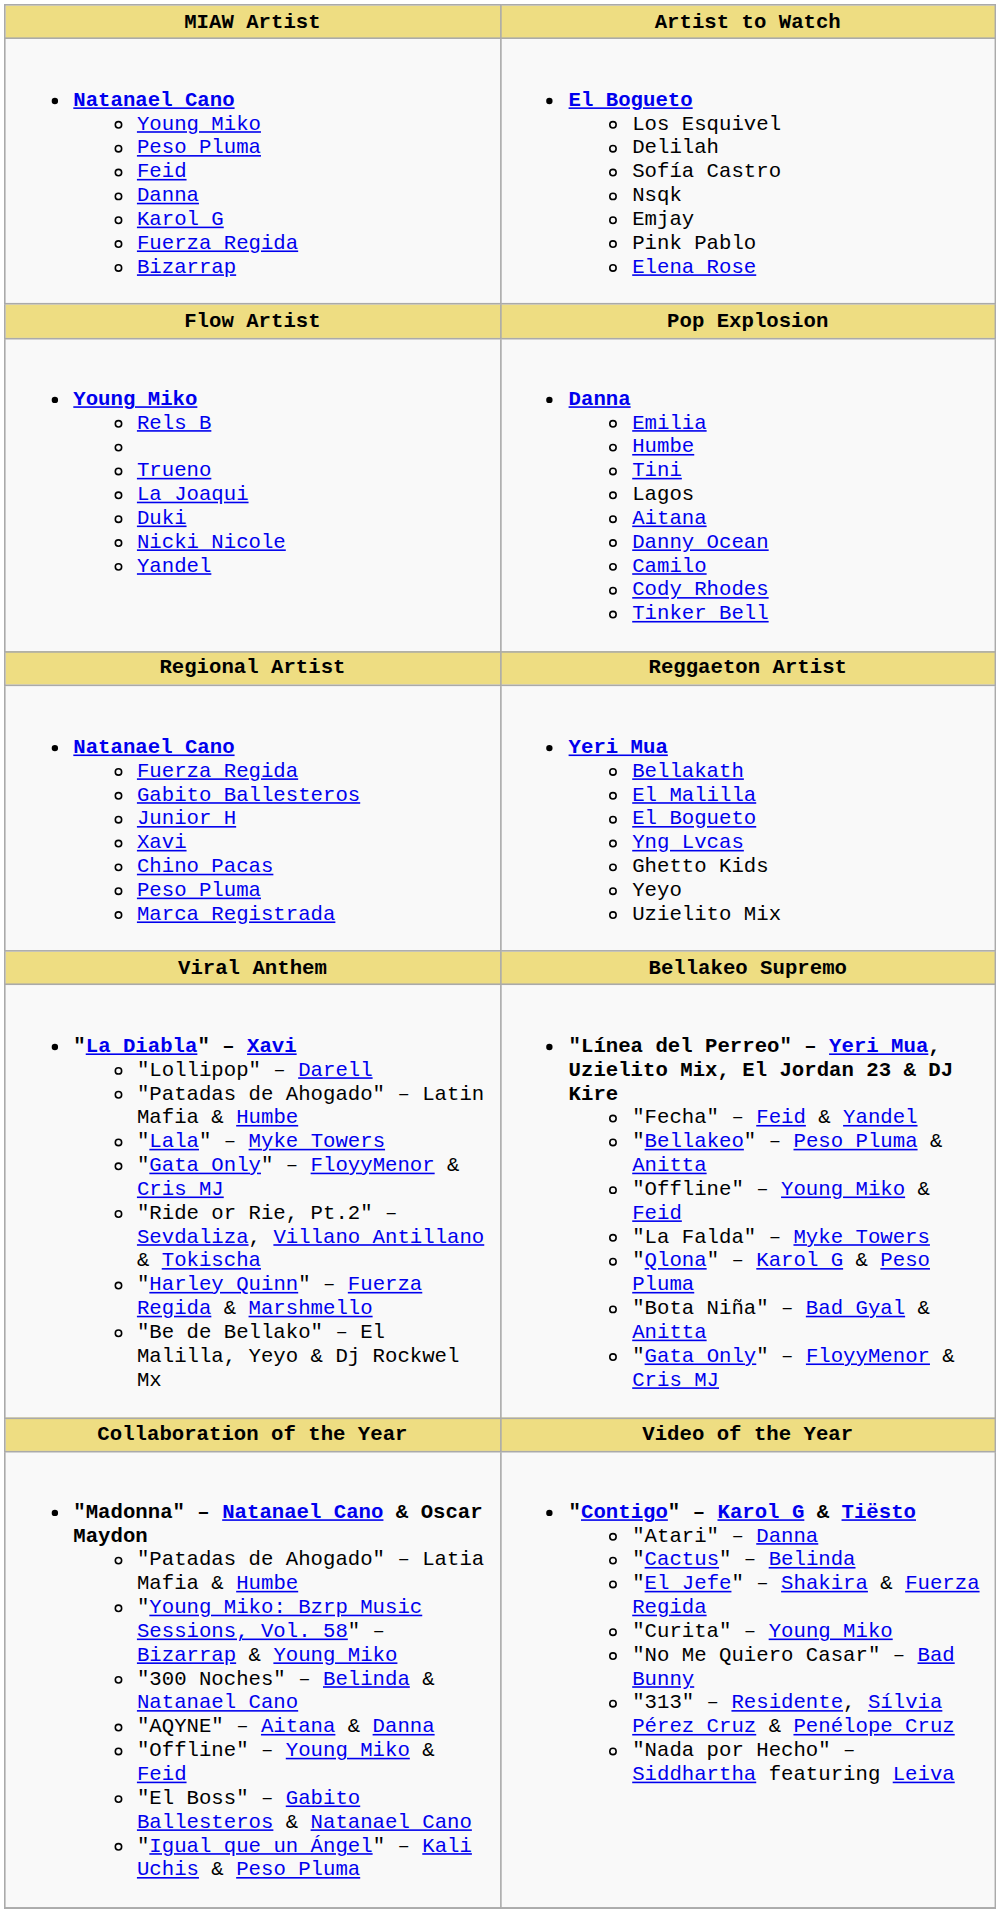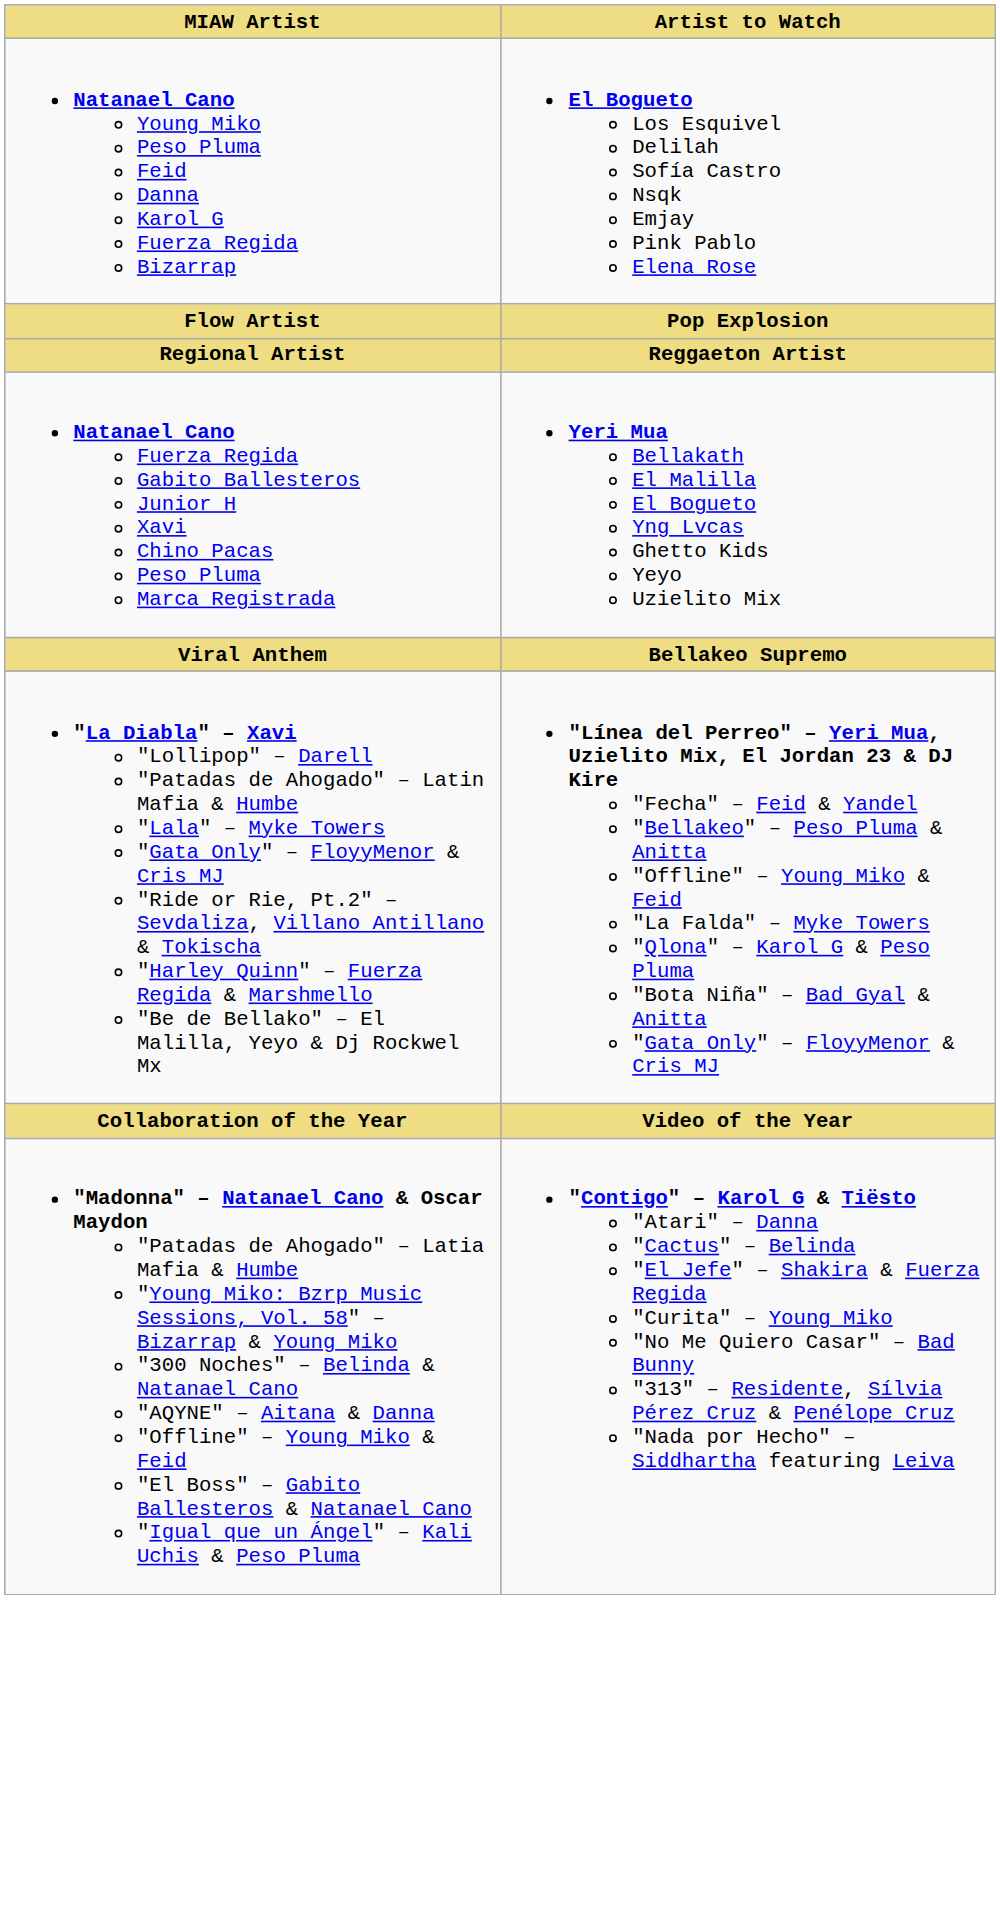- row: Young Miko Rels B Trueno La Joaqui Duki Nicki Nicole Yandel | Danna Emilia Humbe Tini Lagos Aitana Danny Ocean Camilo Cody Rhodes Tinker Bell
